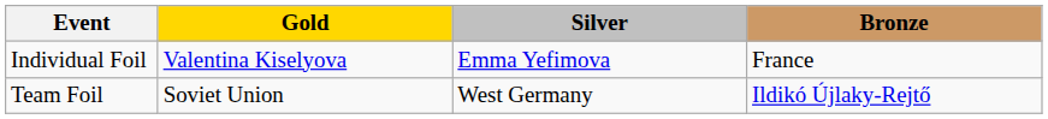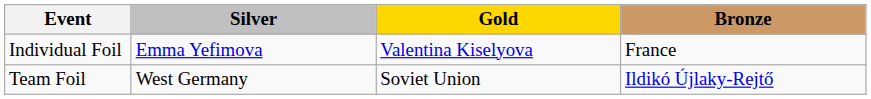columns swapped: Gold <-> Silver
